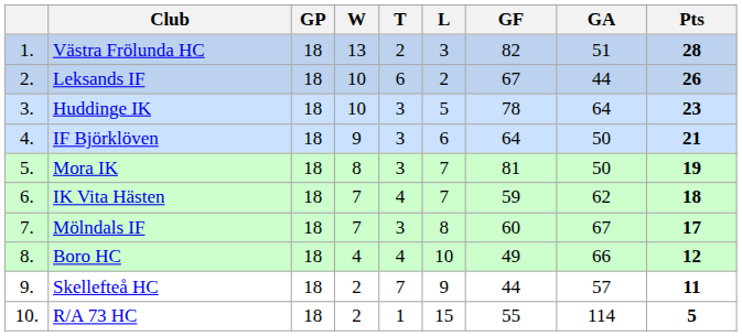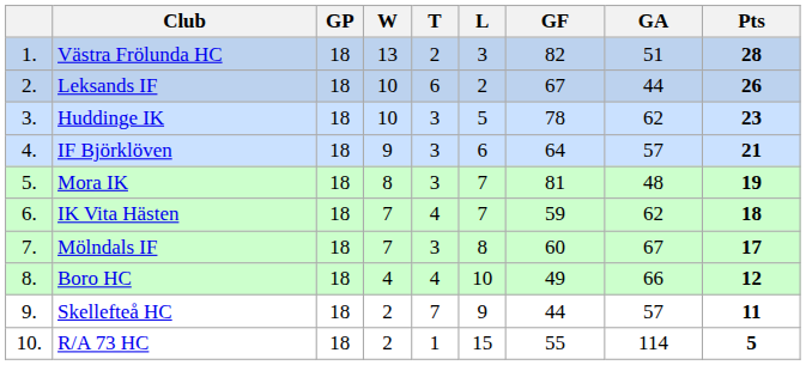Huddinge IK | GA: 64 -> 62
IF Björklöven | GA: 50 -> 57
Mora IK | GA: 50 -> 48
